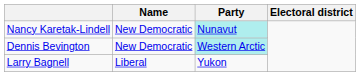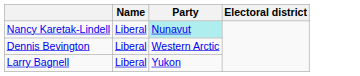Nancy Karetak-Lindell | Name: New Democratic -> Liberal
Dennis Bevington | Name: New Democratic -> Liberal
Dennis Bevington | Party: paleturquoise background -> no background
